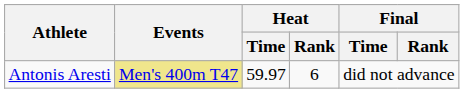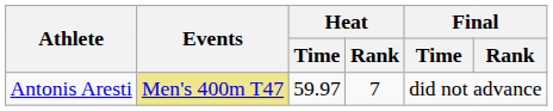Antonis Aresti | Heat / Rank: 6 -> 7
